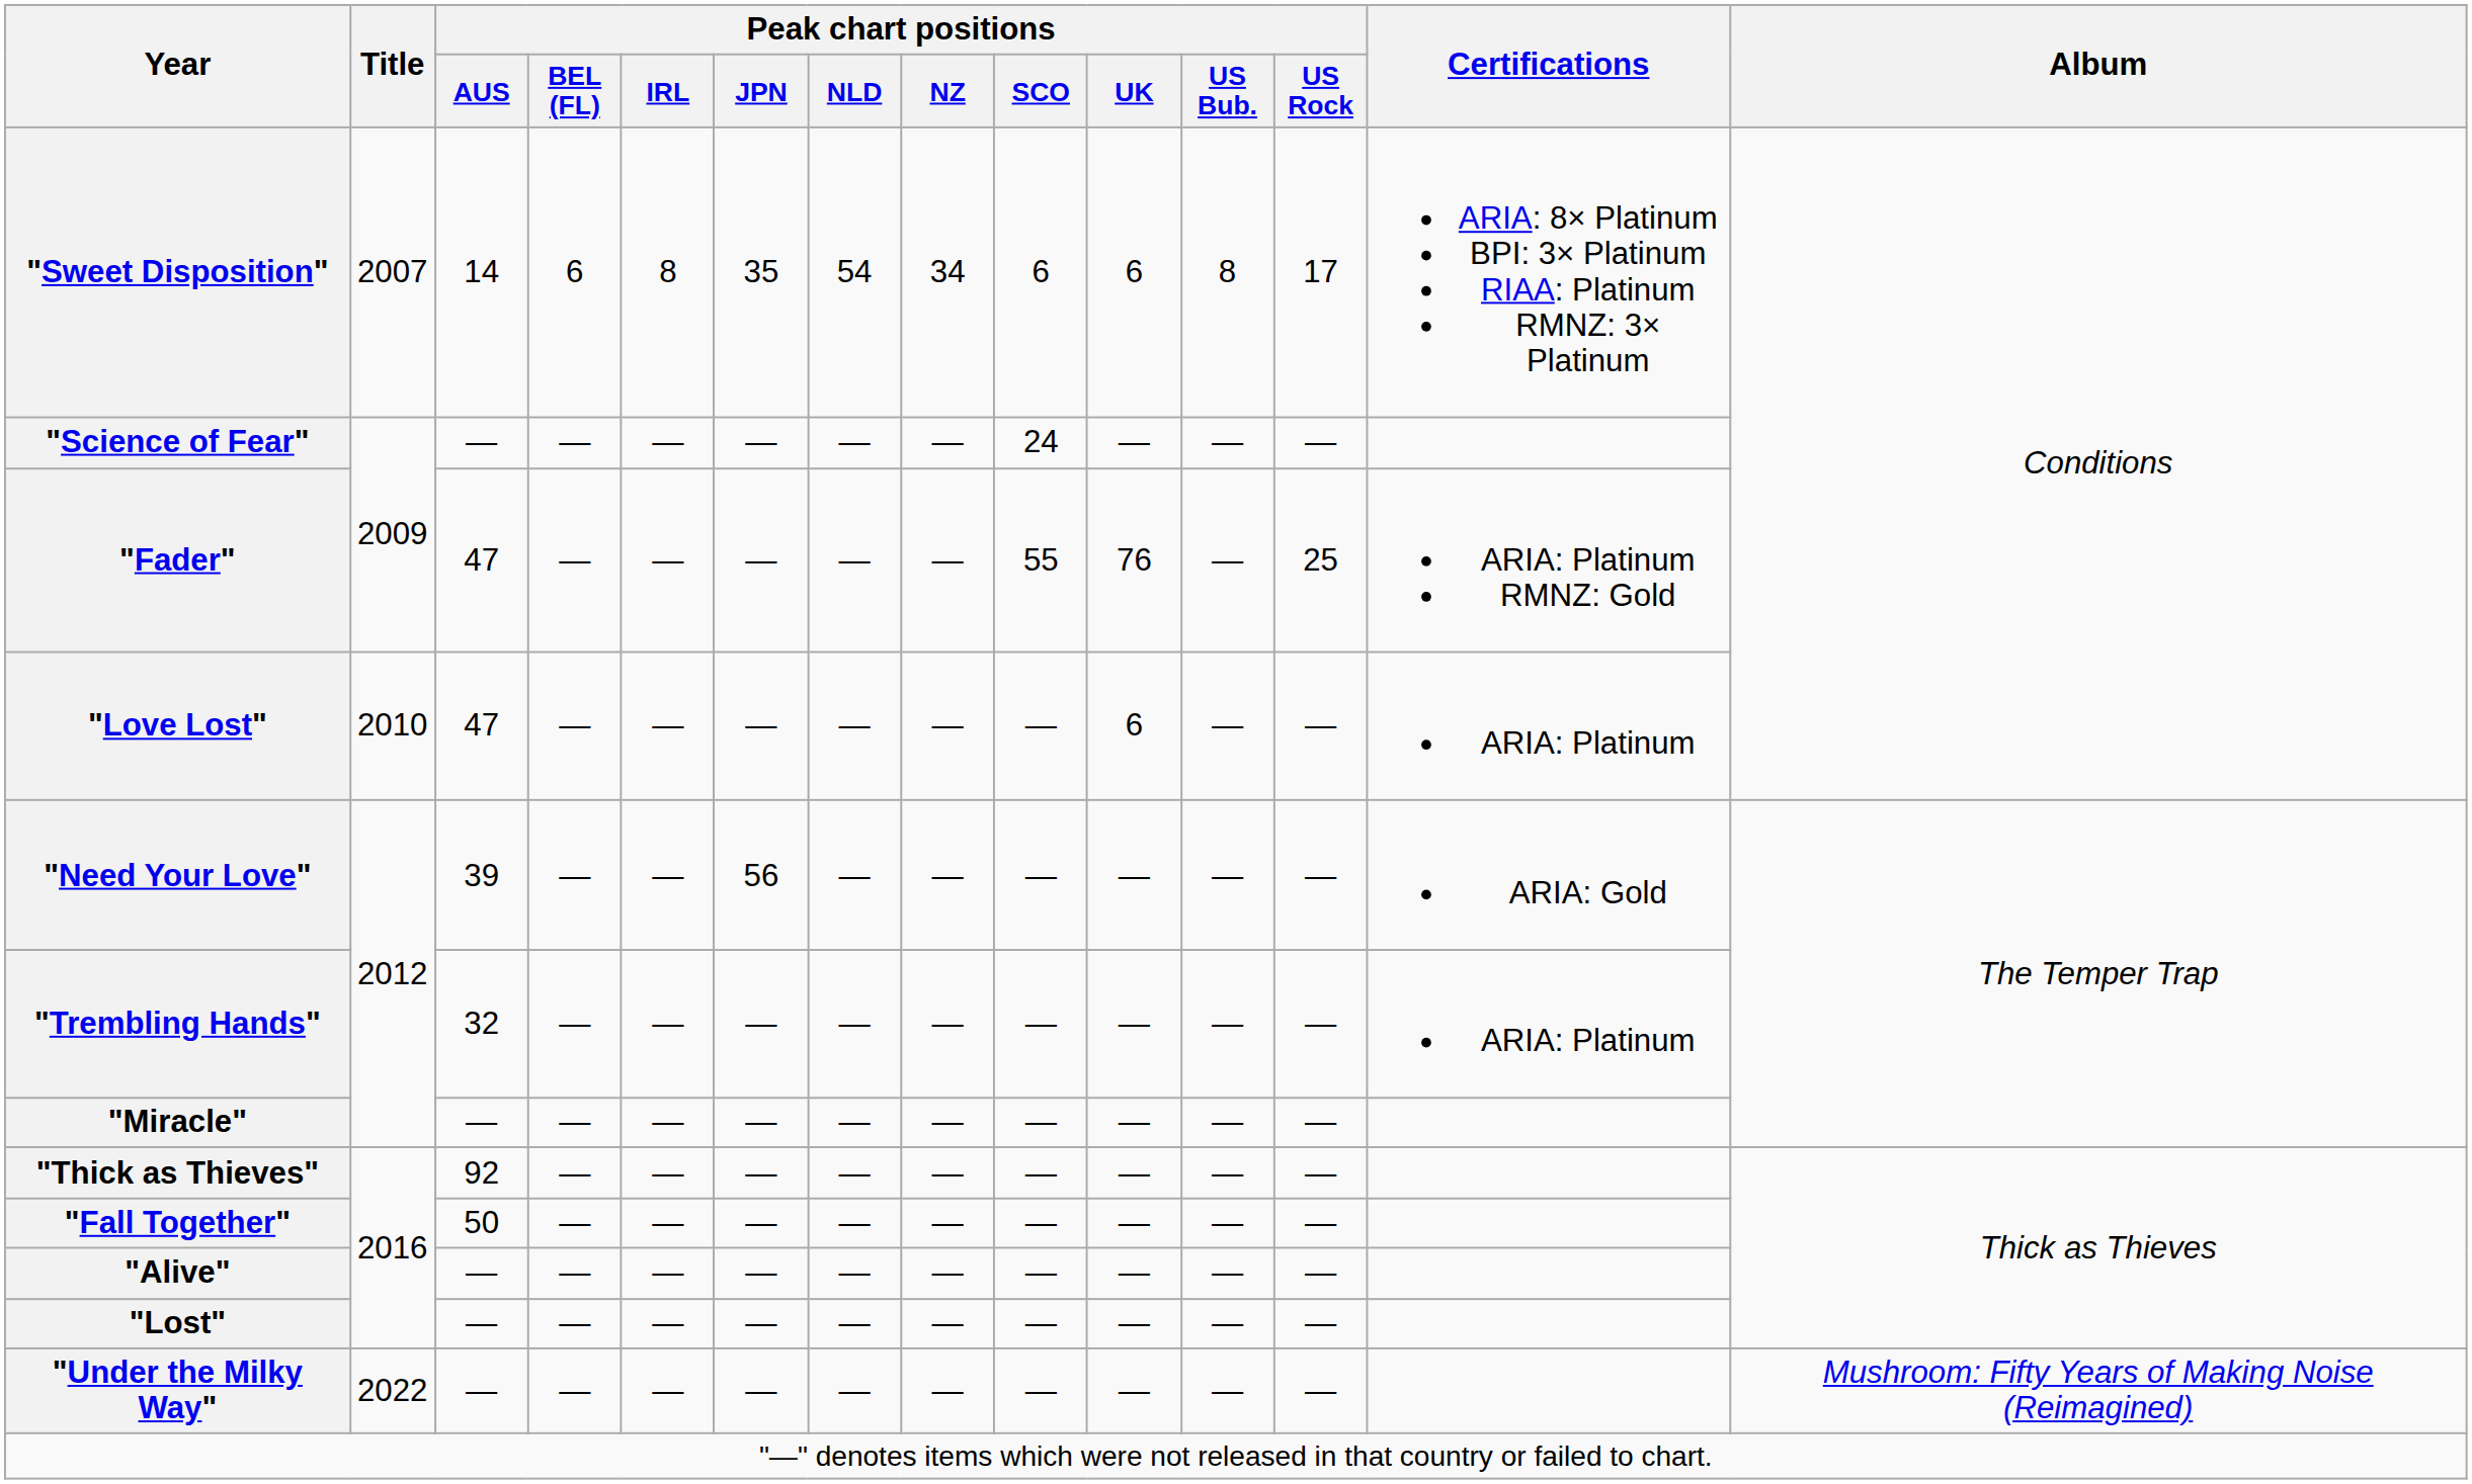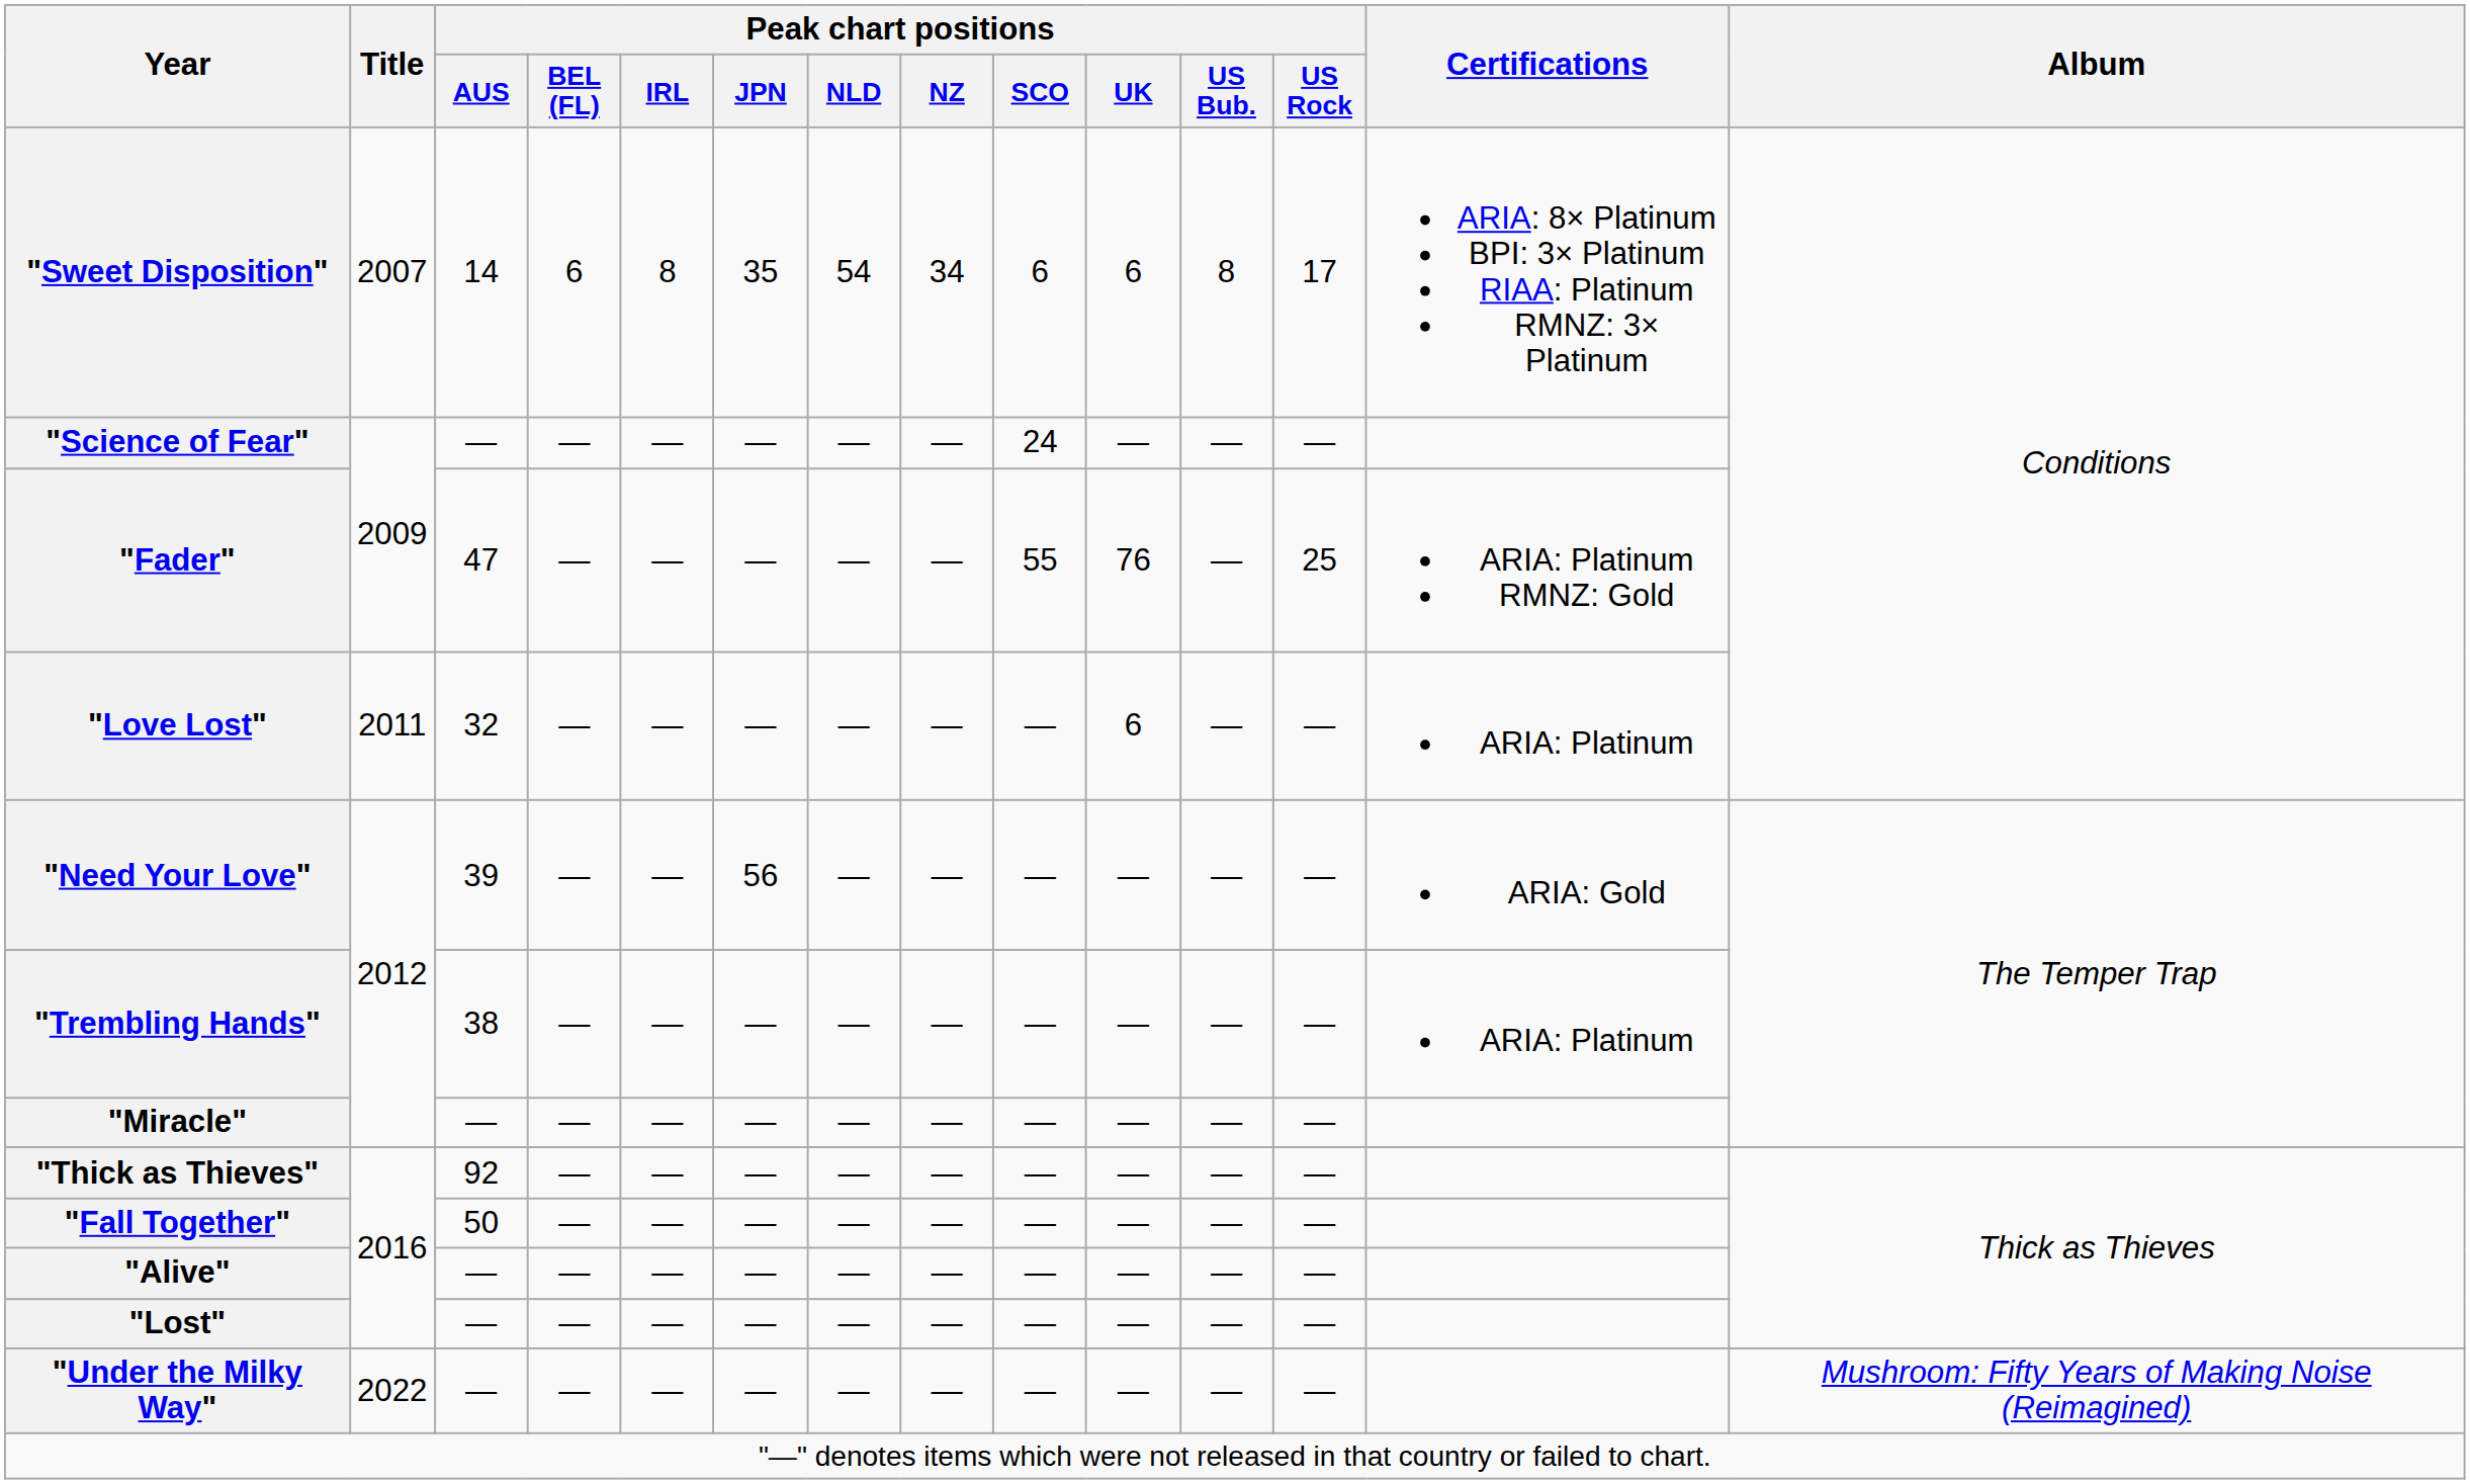"Love Lost" | Title: 2010 -> 2011
"Love Lost" | Peak chart positions / AUS: 47 -> 32
"Trembling Hands" | Peak chart positions / AUS: 32 -> 38
